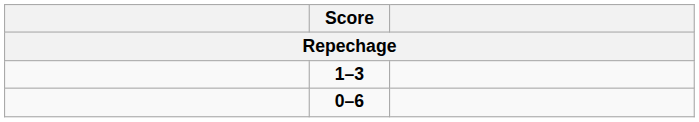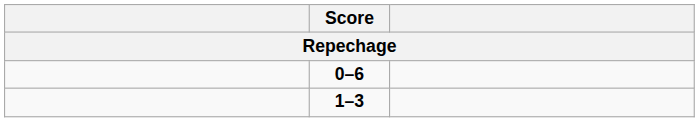rows swapped: 1–3 <-> 0–6
